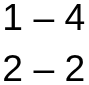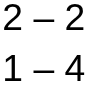rows swapped: 1 – 4 <-> 2 – 2
